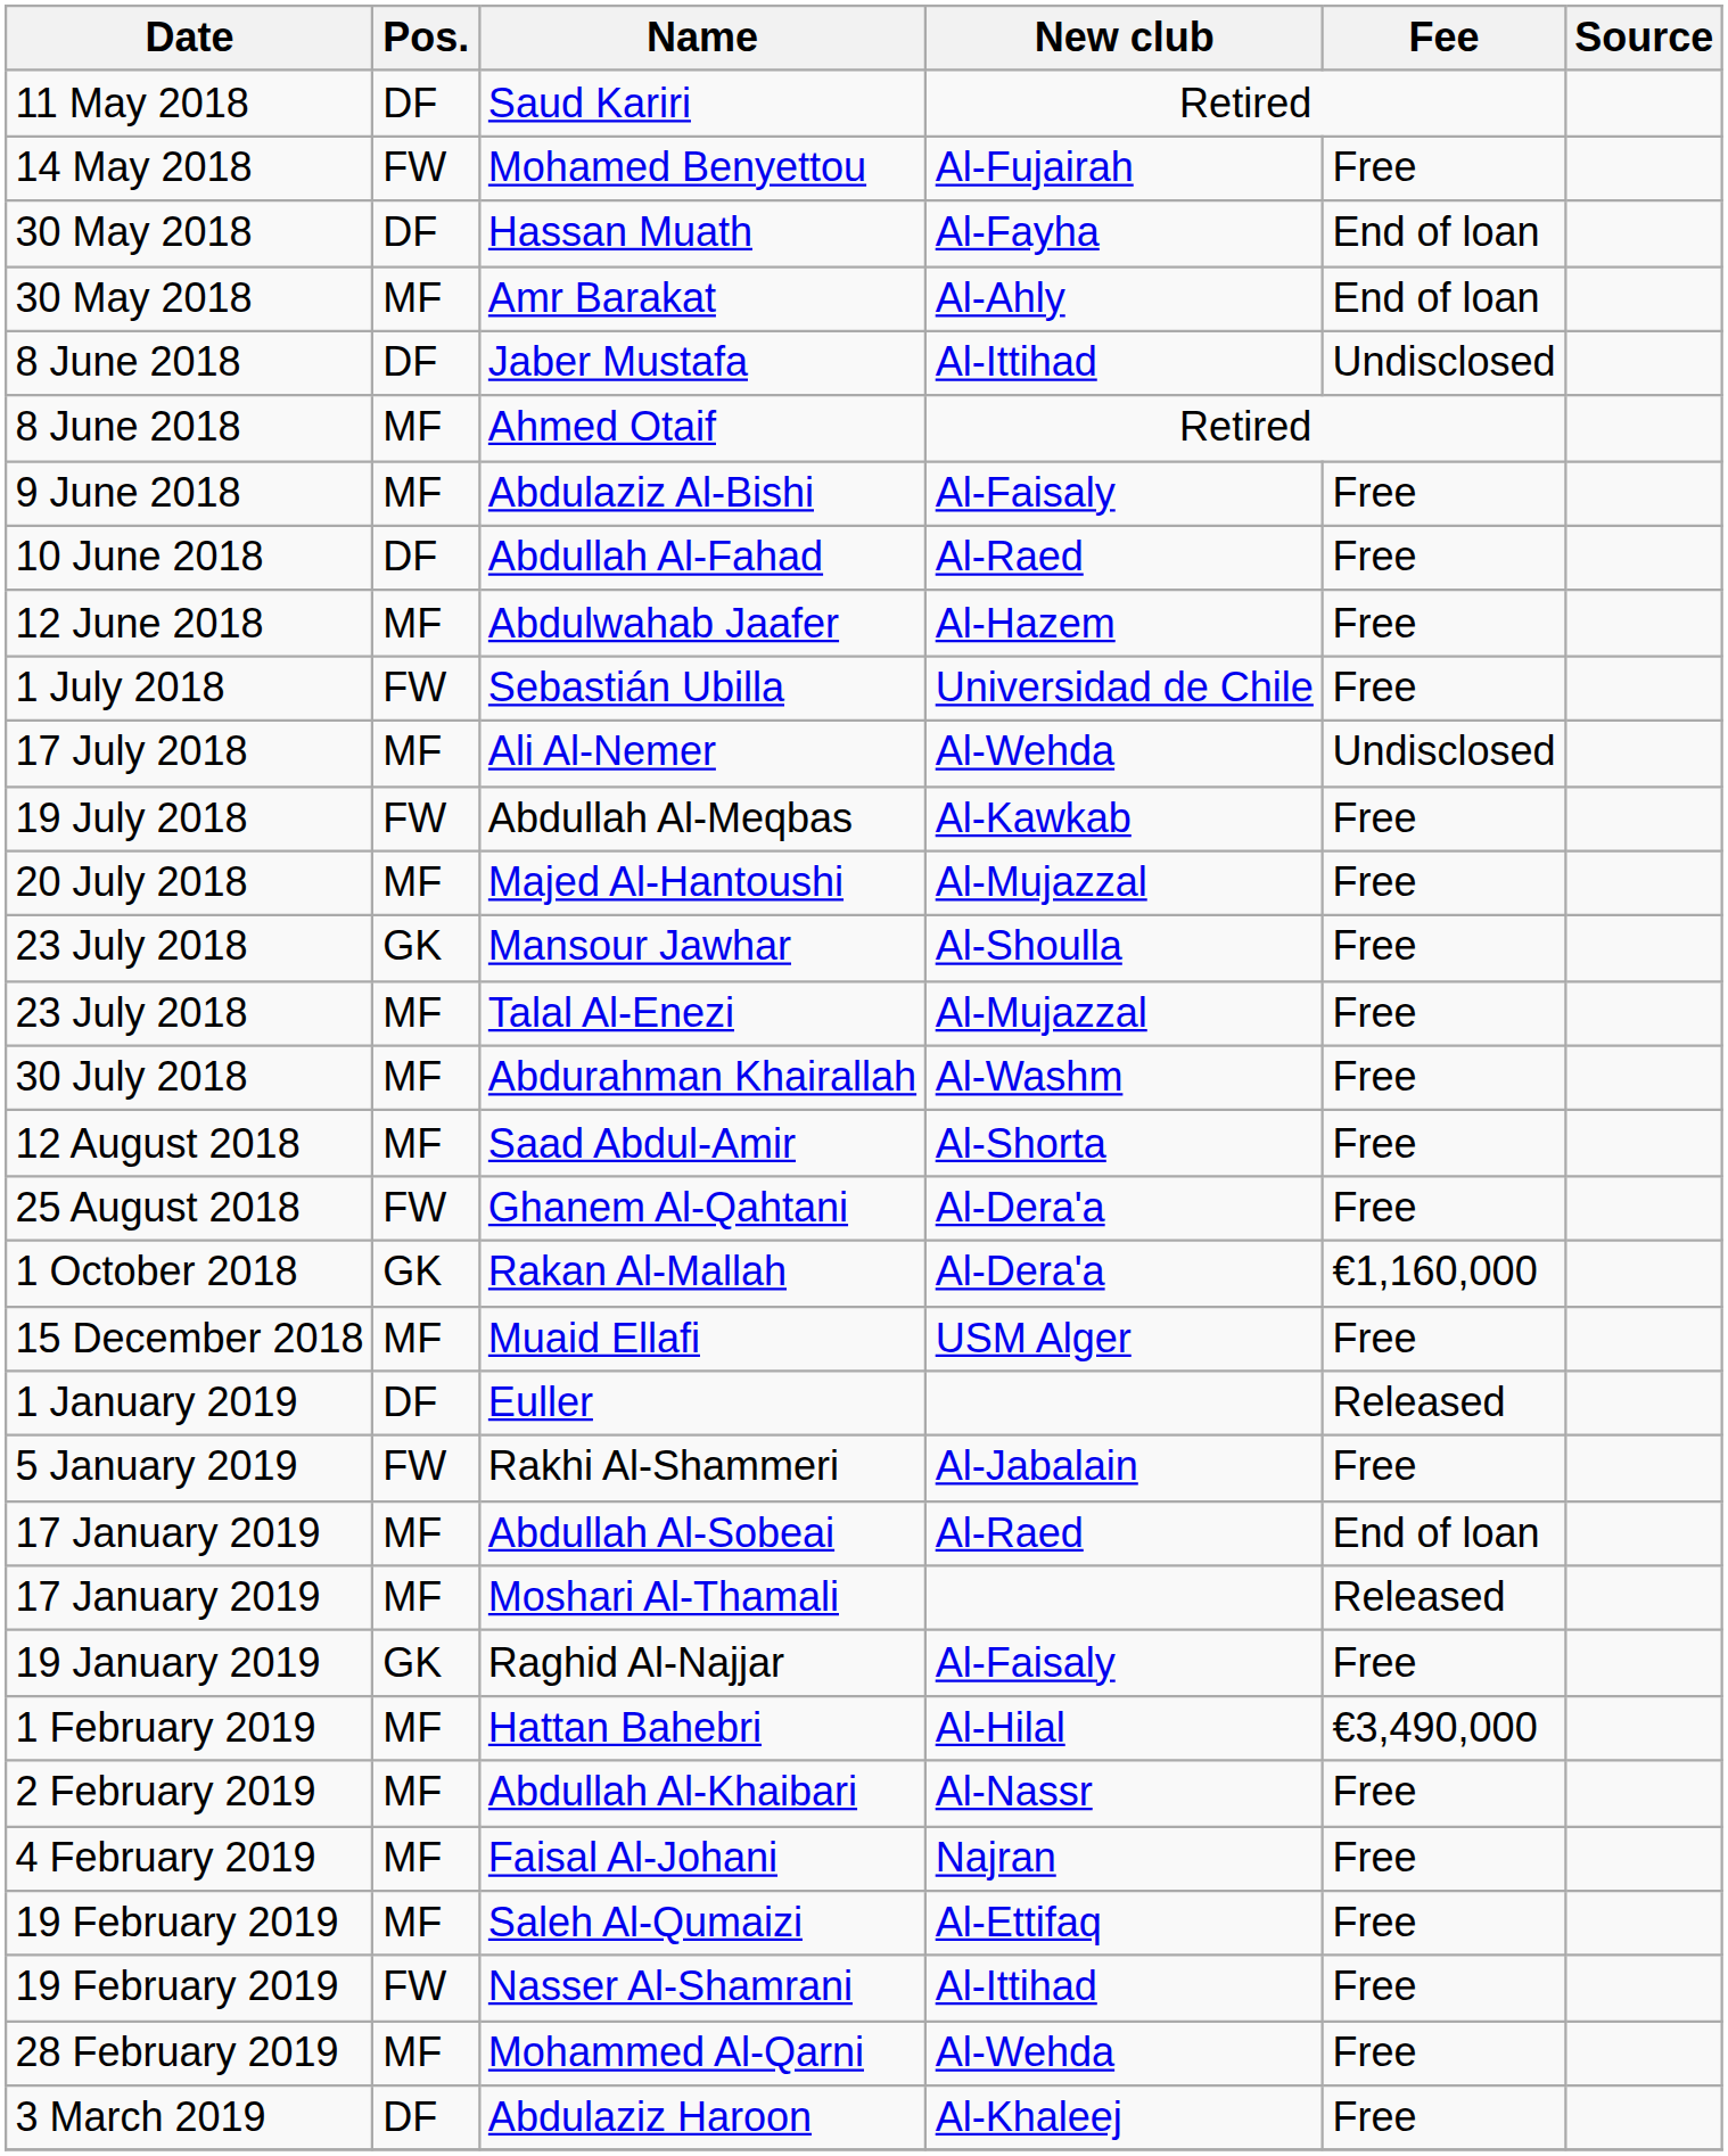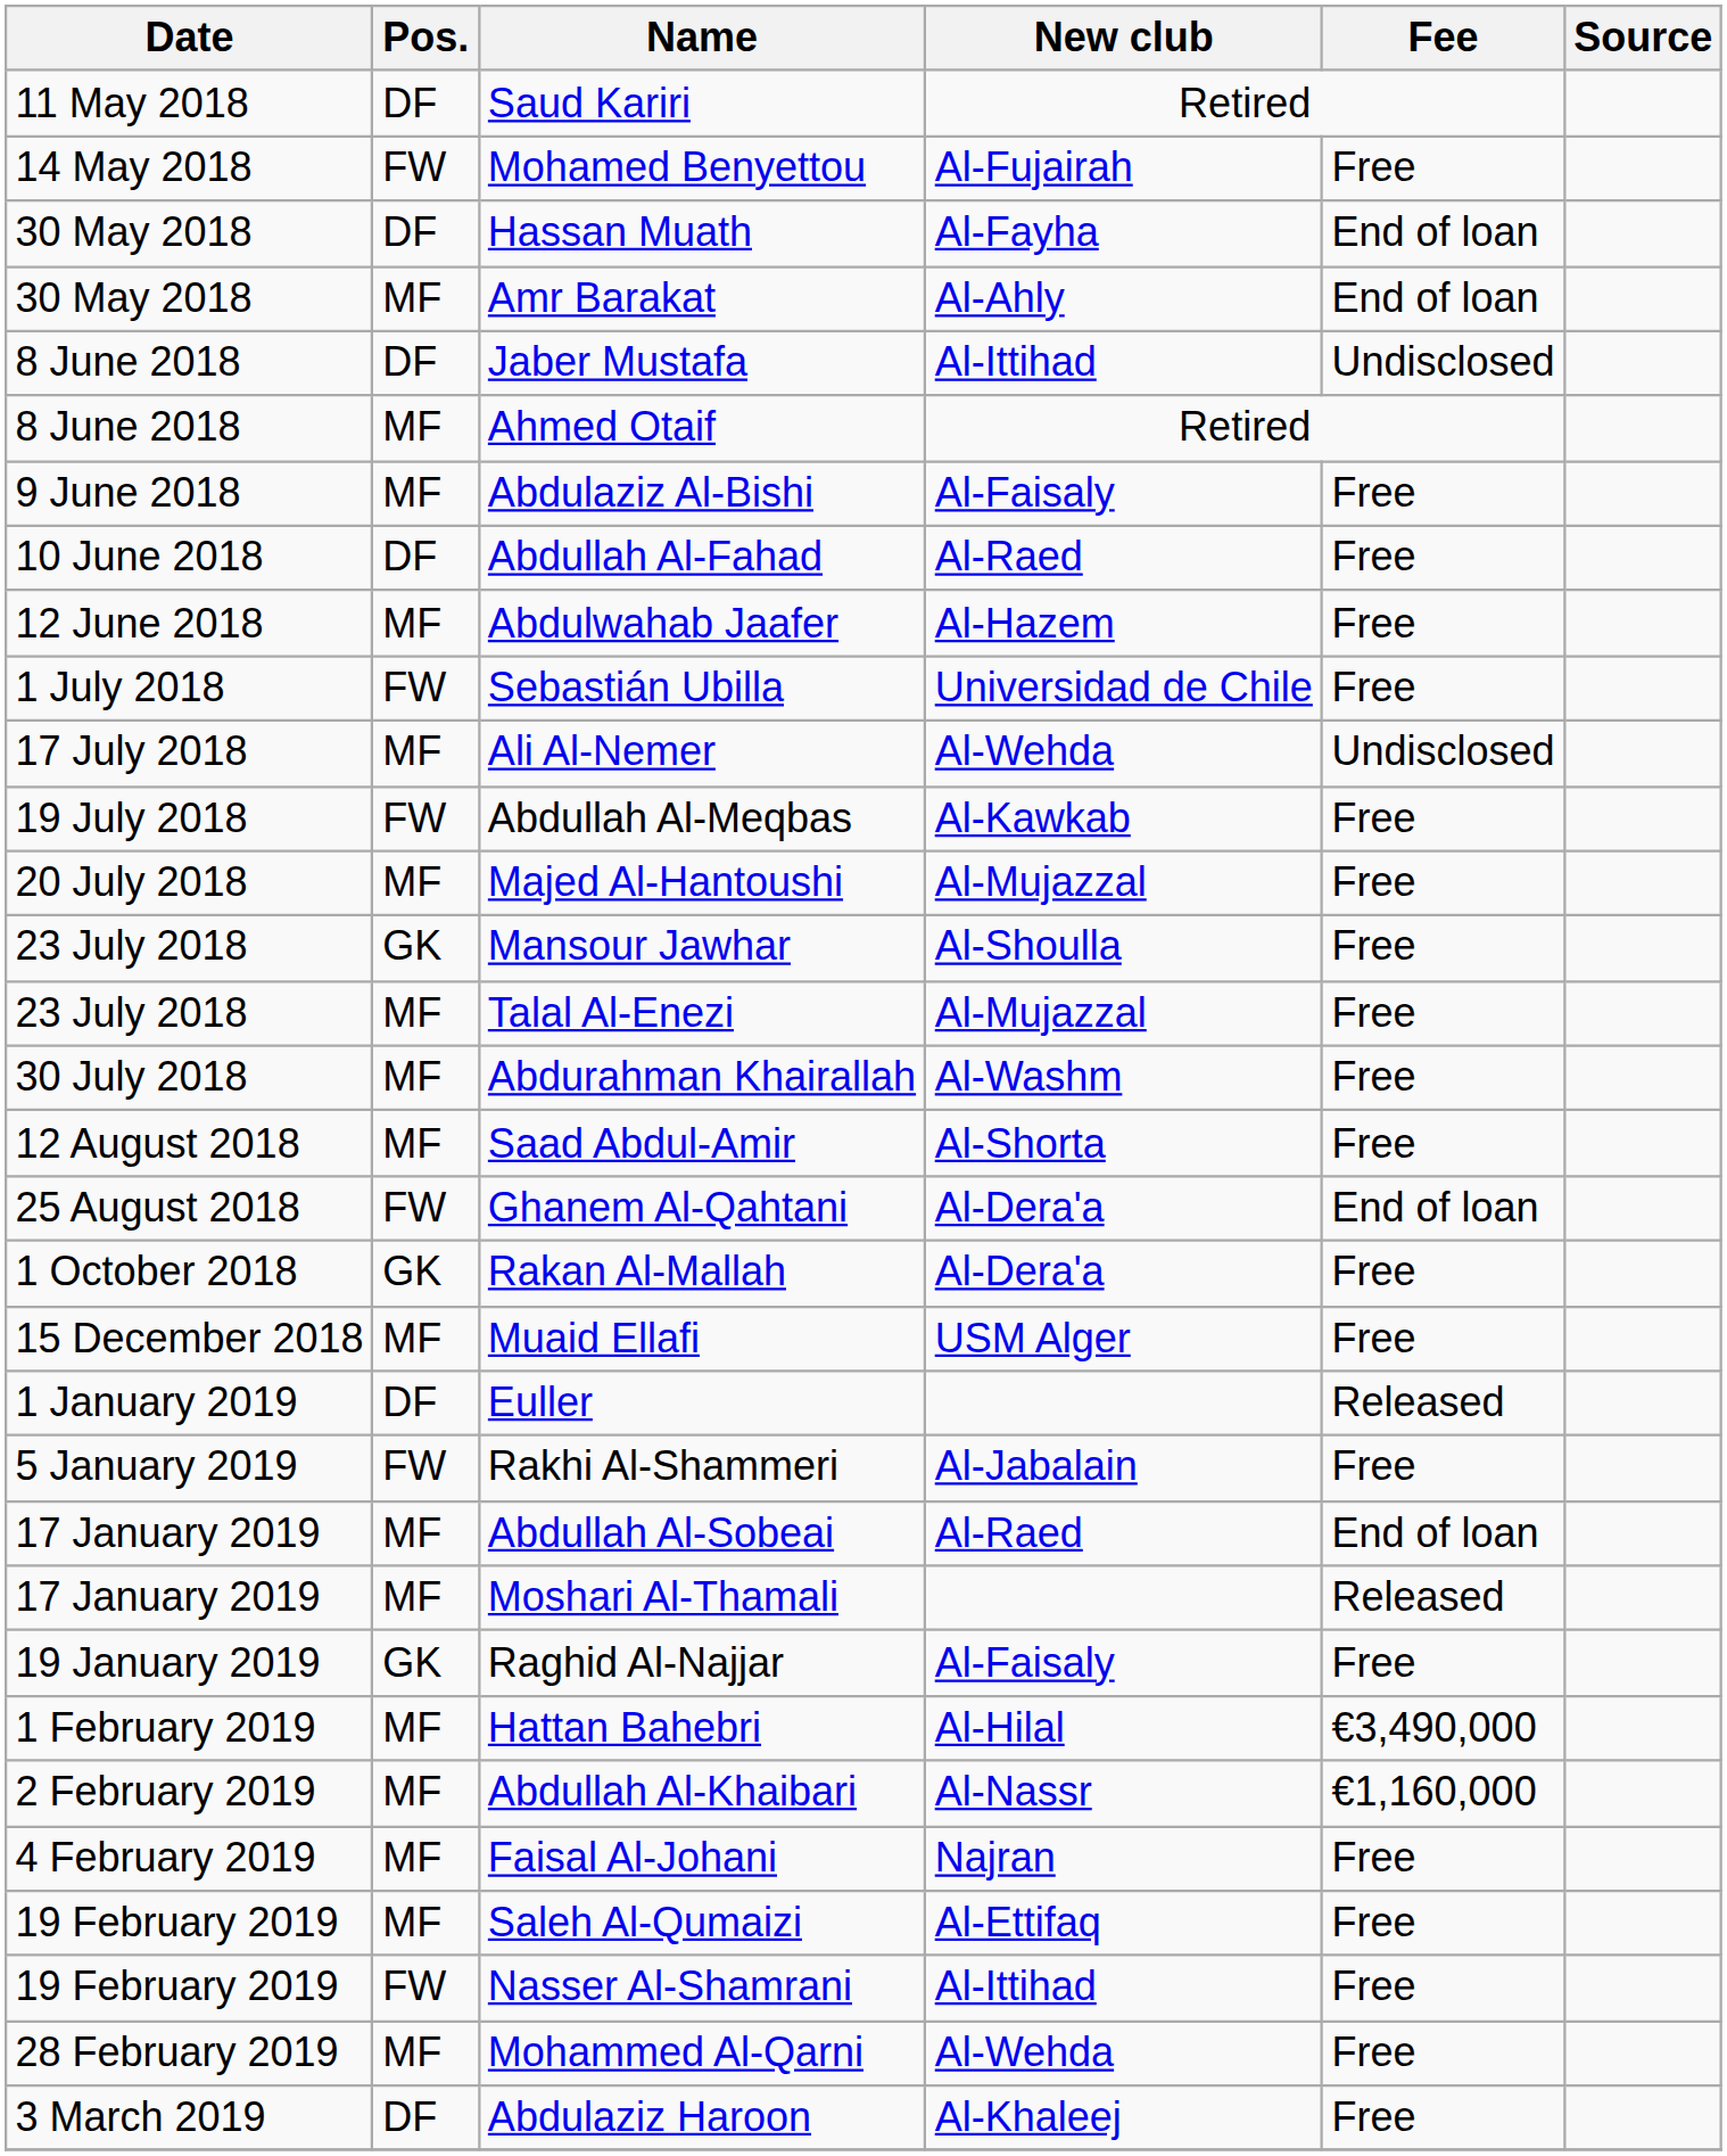Ghanem Al-Qahtani | Fee: Free -> End of loan
Rakan Al-Mallah | Fee: €1,160,000 -> Free
Abdullah Al-Khaibari | Fee: Free -> €1,160,000
